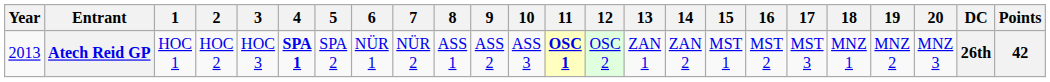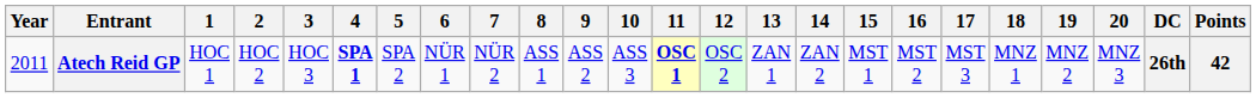Atech Reid GP | Year: 2013 -> 2011
